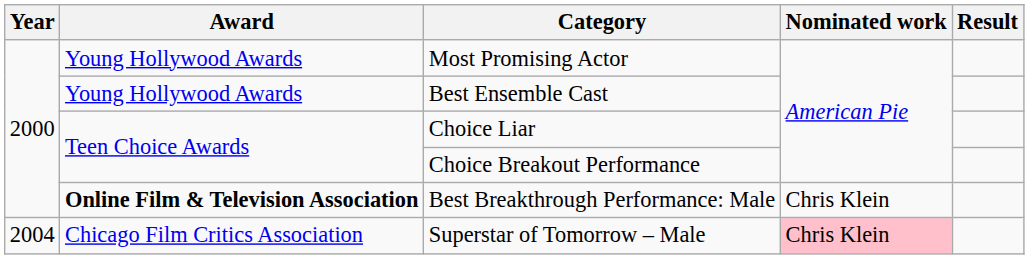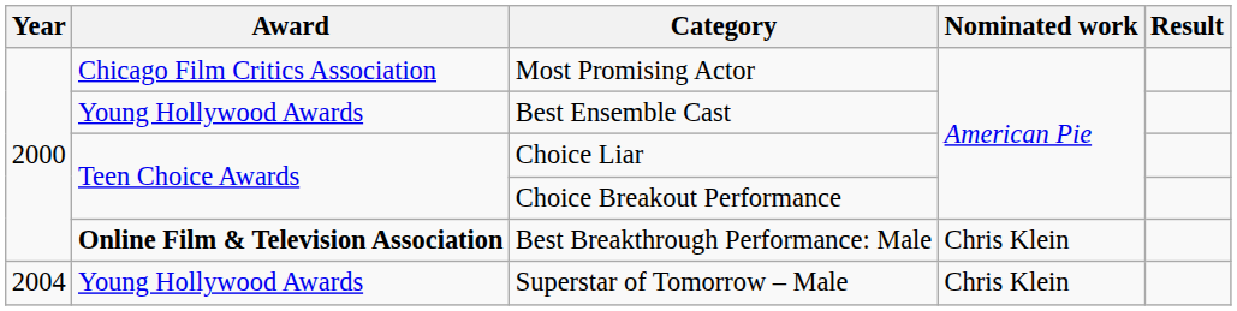Most Promising Actor | Award: Young Hollywood Awards -> Chicago Film Critics Association
Superstar of Tomorrow – Male | Award: Chicago Film Critics Association -> Young Hollywood Awards
Superstar of Tomorrow – Male | Nominated work: pink background -> no background
